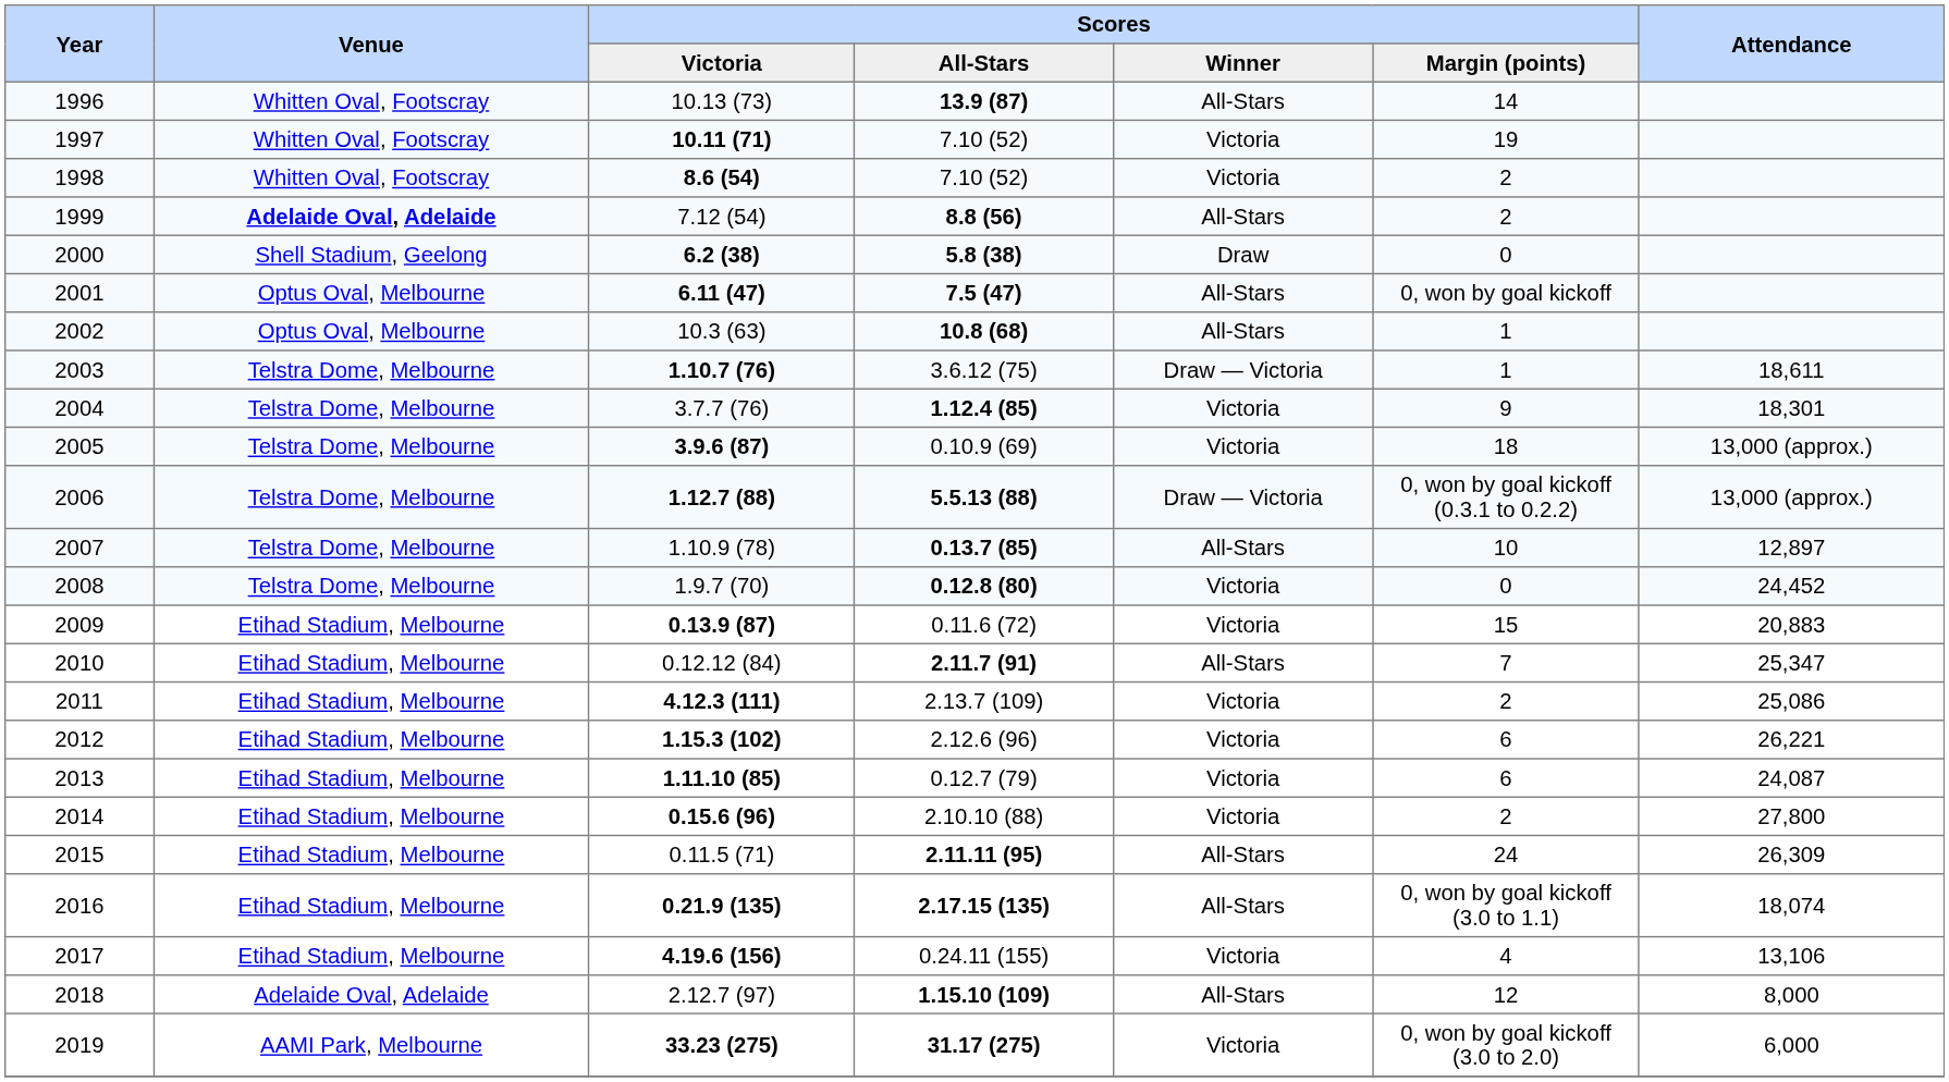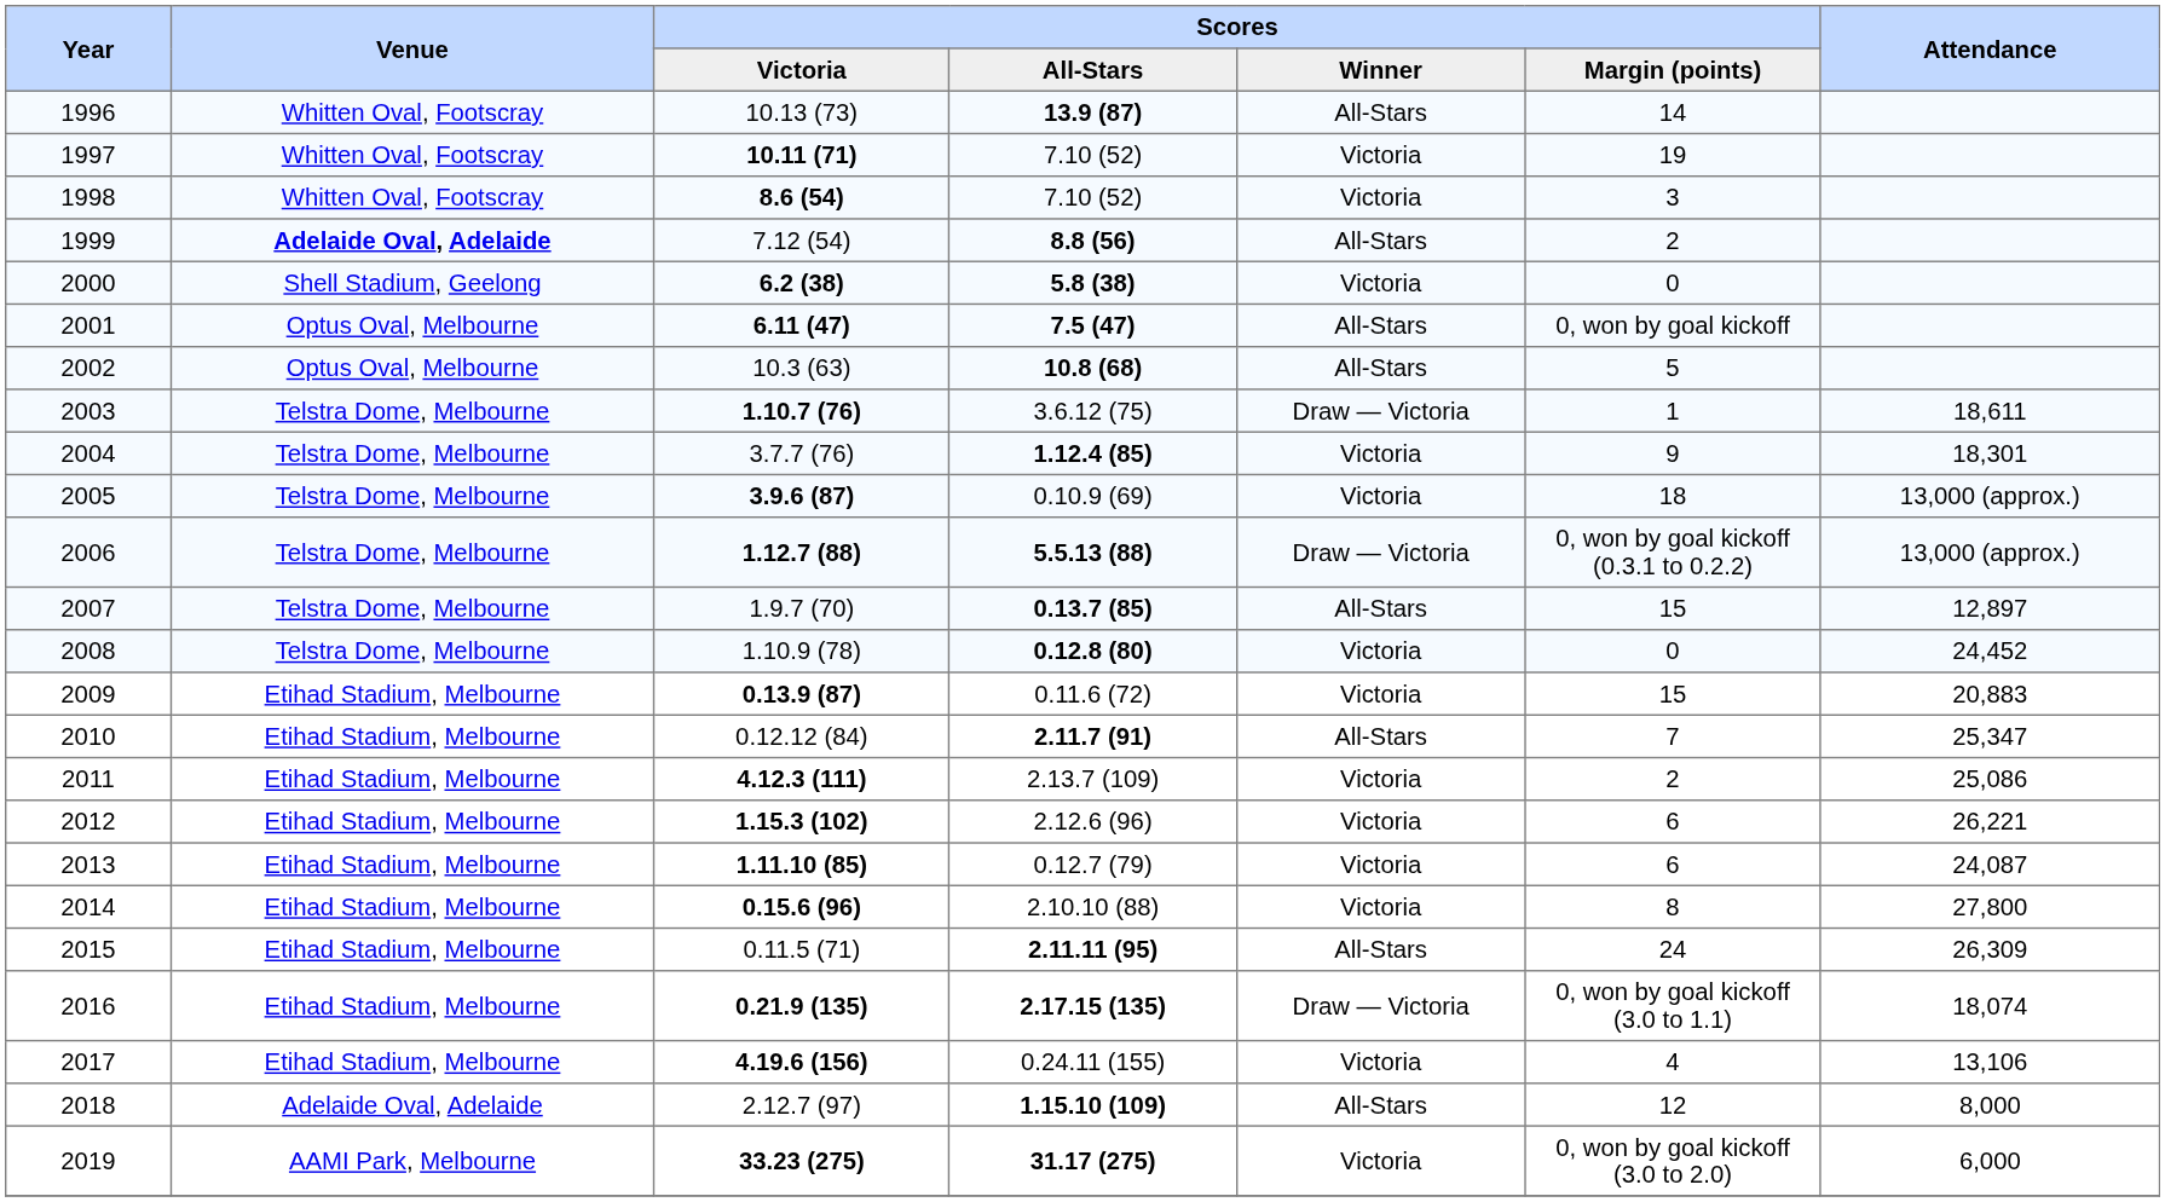1998 | Scores / Margin (points): 2 -> 3
2000 | Scores / Winner: Draw -> Victoria
2002 | Scores / Margin (points): 1 -> 5
2007 | Scores / Victoria: 1.10.9 (78) -> 1.9.7 (70)
2007 | Scores / Margin (points): 10 -> 15
2008 | Scores / Victoria: 1.9.7 (70) -> 1.10.9 (78)
2014 | Scores / Margin (points): 2 -> 8
2016 | Scores / Winner: All-Stars -> Draw — Victoria
